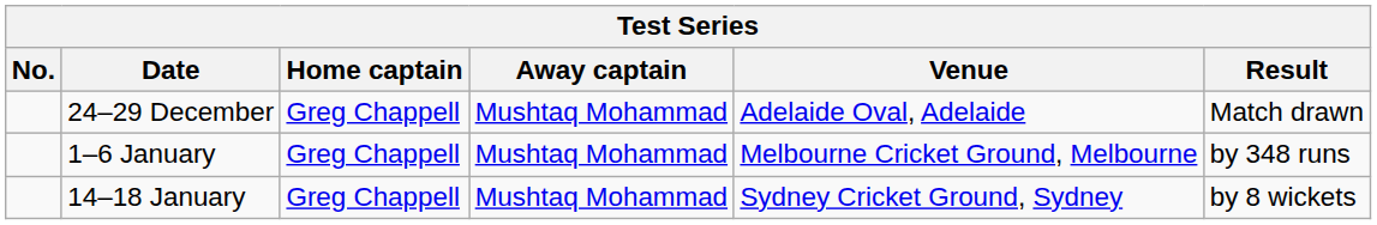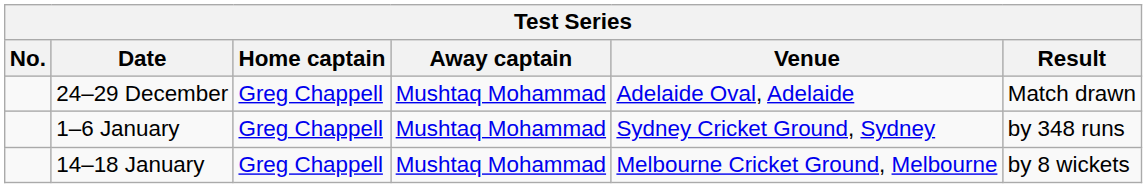1–6 January | Venue: Melbourne Cricket Ground, Melbourne -> Sydney Cricket Ground, Sydney
14–18 January | Venue: Sydney Cricket Ground, Sydney -> Melbourne Cricket Ground, Melbourne
